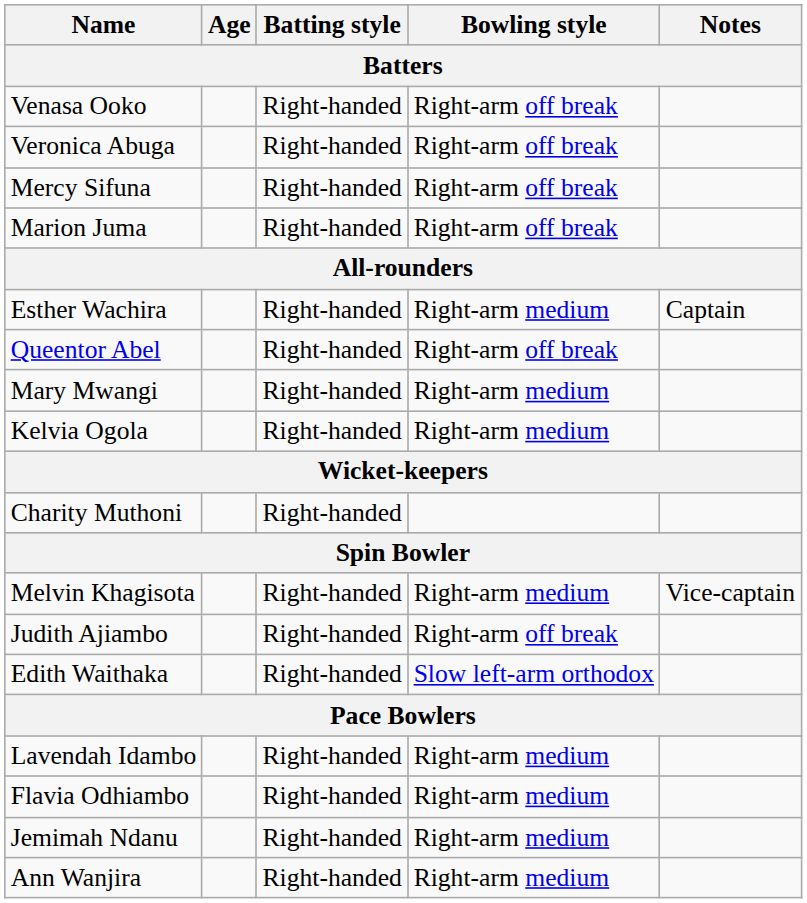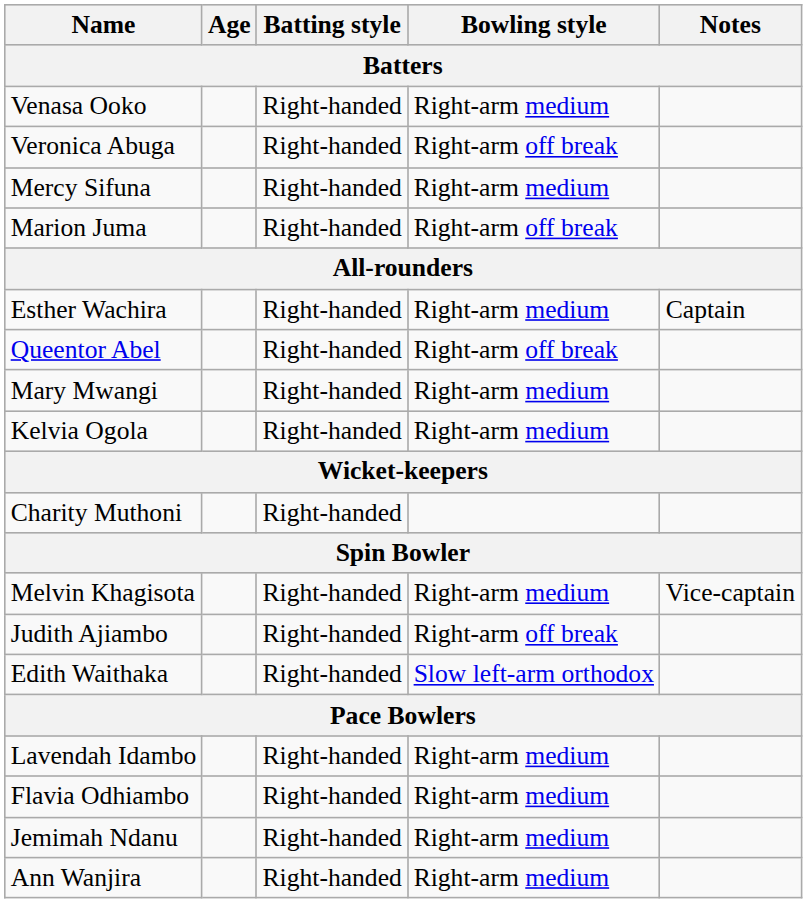Venasa Ooko | Bowling style: Right-arm off break -> Right-arm medium
Mercy Sifuna | Bowling style: Right-arm off break -> Right-arm medium
